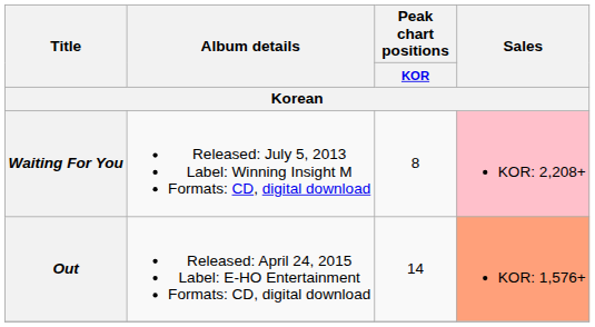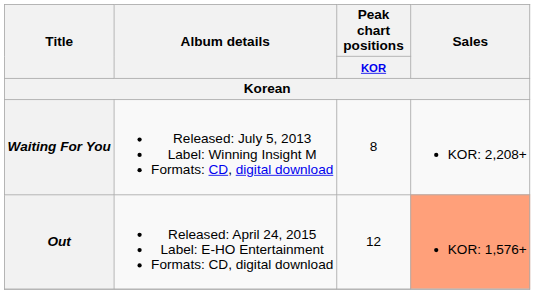Waiting For You | Sales: pink background -> no background
Out | Peak chart positions / KOR: 14 -> 12
